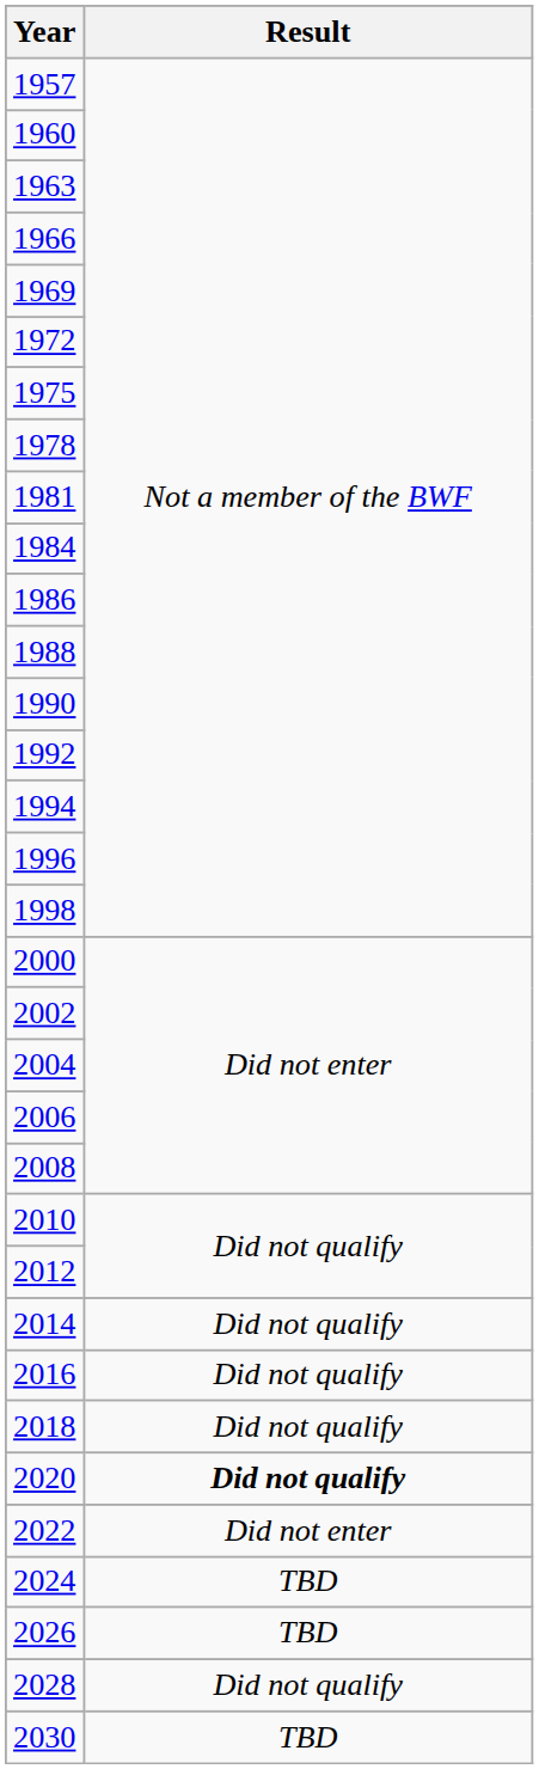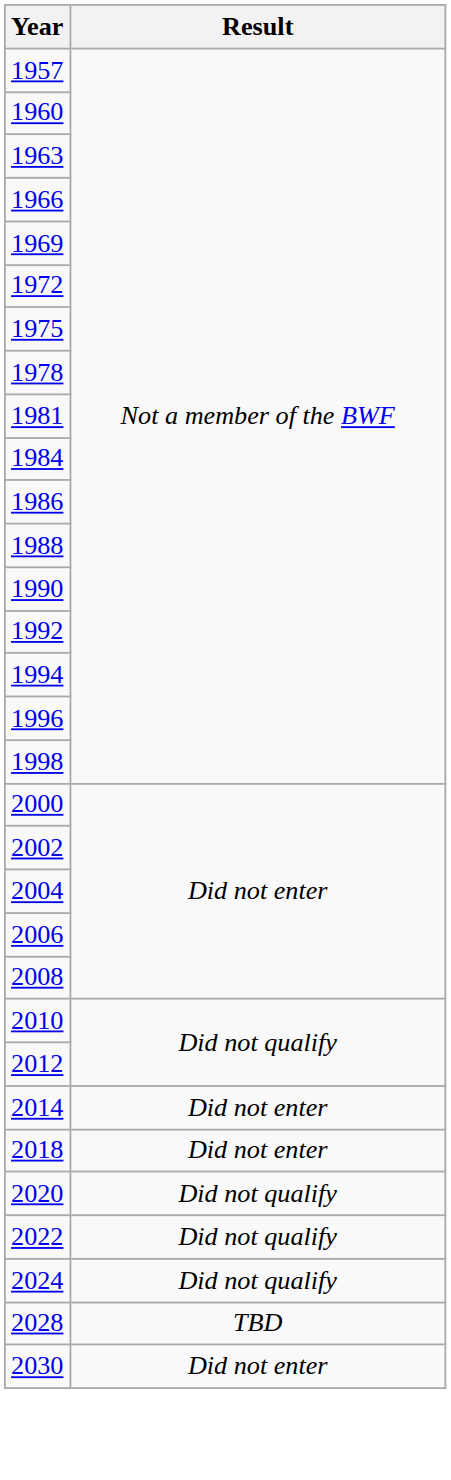2014 | Result: Did not qualify -> Did not enter
- row: 2016 | Did not qualify
2018 | Result: Did not qualify -> Did not enter
2020 | Result: bold -> normal
2022 | Result: Did not enter -> Did not qualify
2024 | Result: TBD -> Did not qualify
- row: 2026 | TBD
2028 | Result: Did not qualify -> TBD
2030 | Result: TBD -> Did not enter
